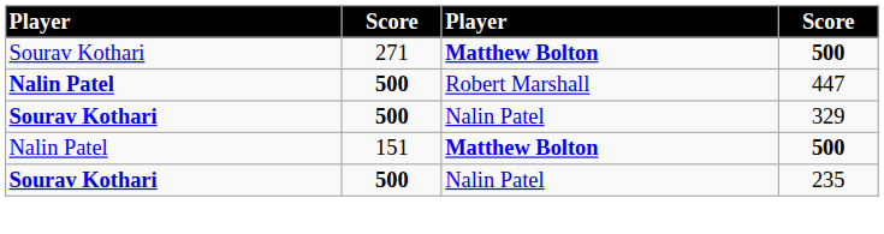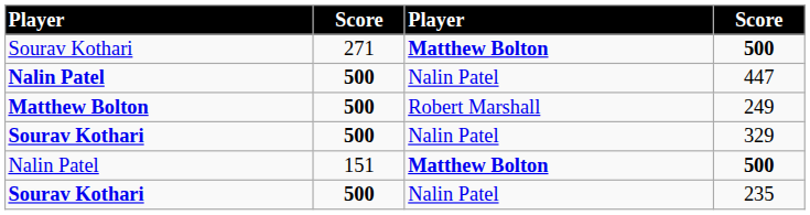447 | column 3: Robert Marshall -> Nalin Patel
+ row: Matthew Bolton | 500 | Robert Marshall | 249
